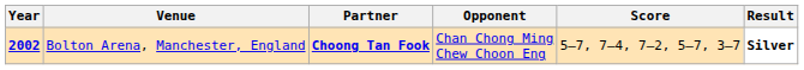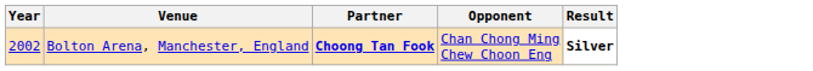- column: Score | 5–7, 7–4, 7–2, 5–7, 3–7
Bolton Arena, Manchester, England | Year: bold -> normal
